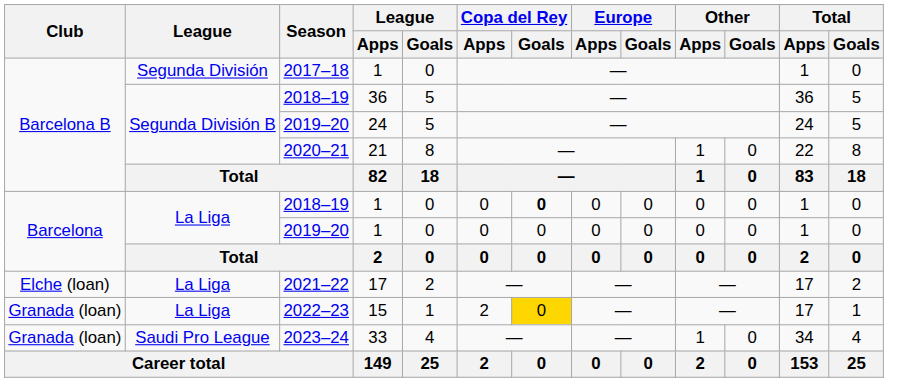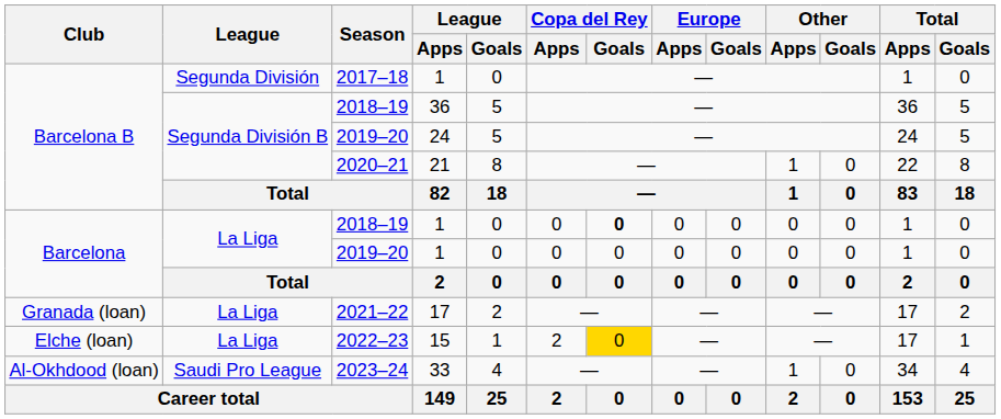2021–22 | Club: Elche (loan) -> Granada (loan)
2022–23 | Club: Granada (loan) -> Elche (loan)
2023–24 | Club: Granada (loan) -> Al-Okhdood (loan)
